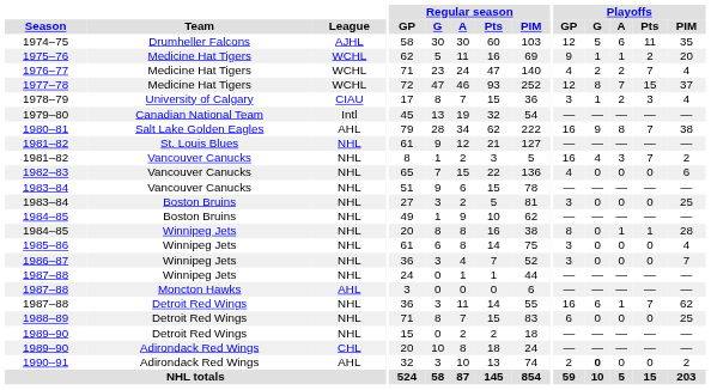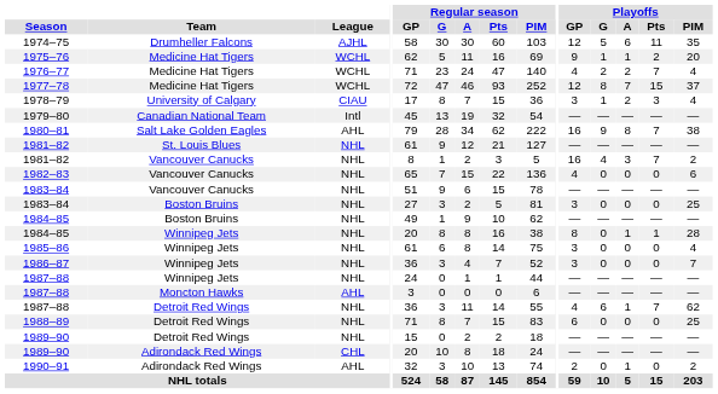1987–88 / Detroit Red Wings | Playoffs / GP: 16 -> 4
1990–91 | Playoffs / G: bold -> normal
1990–91 | Playoffs / A: 0 -> 1
